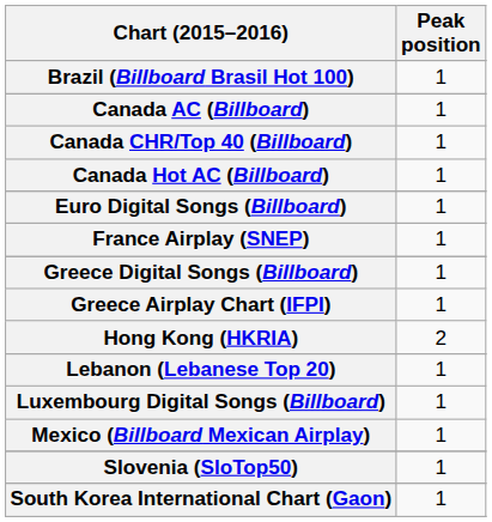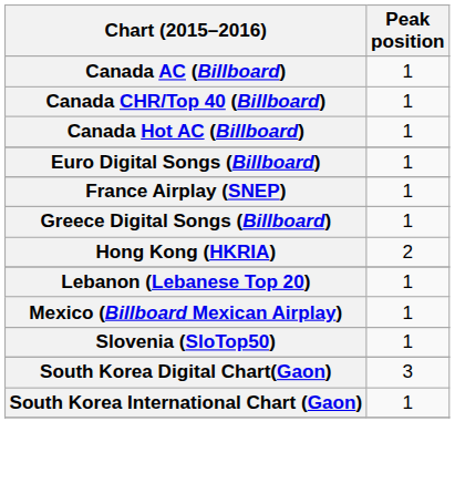- row: Brazil (Billboard Brasil Hot 100) | 1
- row: Greece Airplay Chart (IFPI) | 1
- row: Luxembourg Digital Songs (Billboard) | 1
+ row: South Korea Digital Chart(Gaon) | 3
